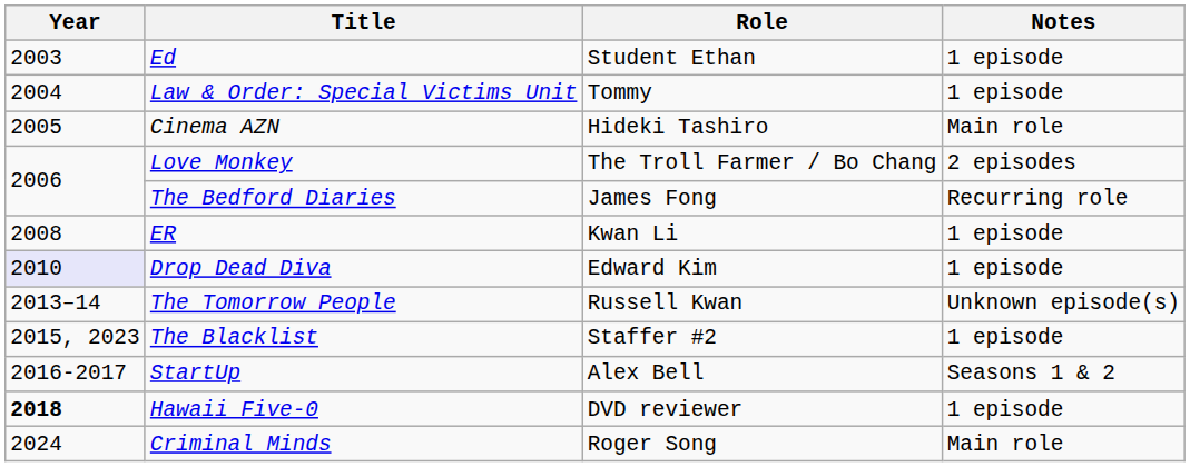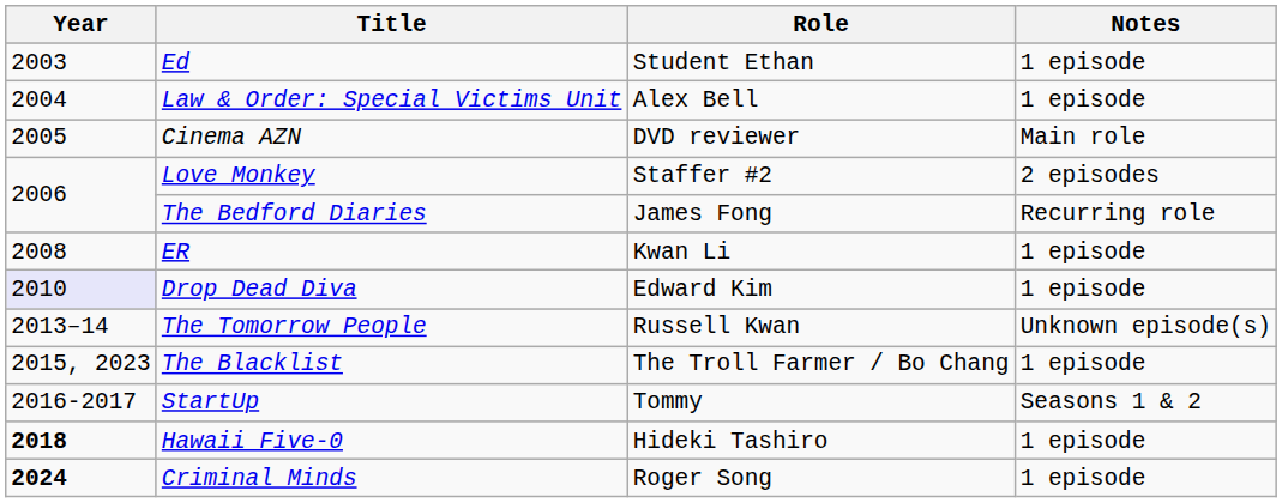Law & Order: Special Victims Unit | Role: Tommy -> Alex Bell
Cinema AZN | Role: Hideki Tashiro -> DVD reviewer
Love Monkey | Role: The Troll Farmer / Bo Chang -> Staffer #2
The Blacklist | Role: Staffer #2 -> The Troll Farmer / Bo Chang
StartUp | Role: Alex Bell -> Tommy
Hawaii Five-0 | Role: DVD reviewer -> Hideki Tashiro
Criminal Minds | Year: normal -> bold
Criminal Minds | Notes: Main role -> 1 episode
